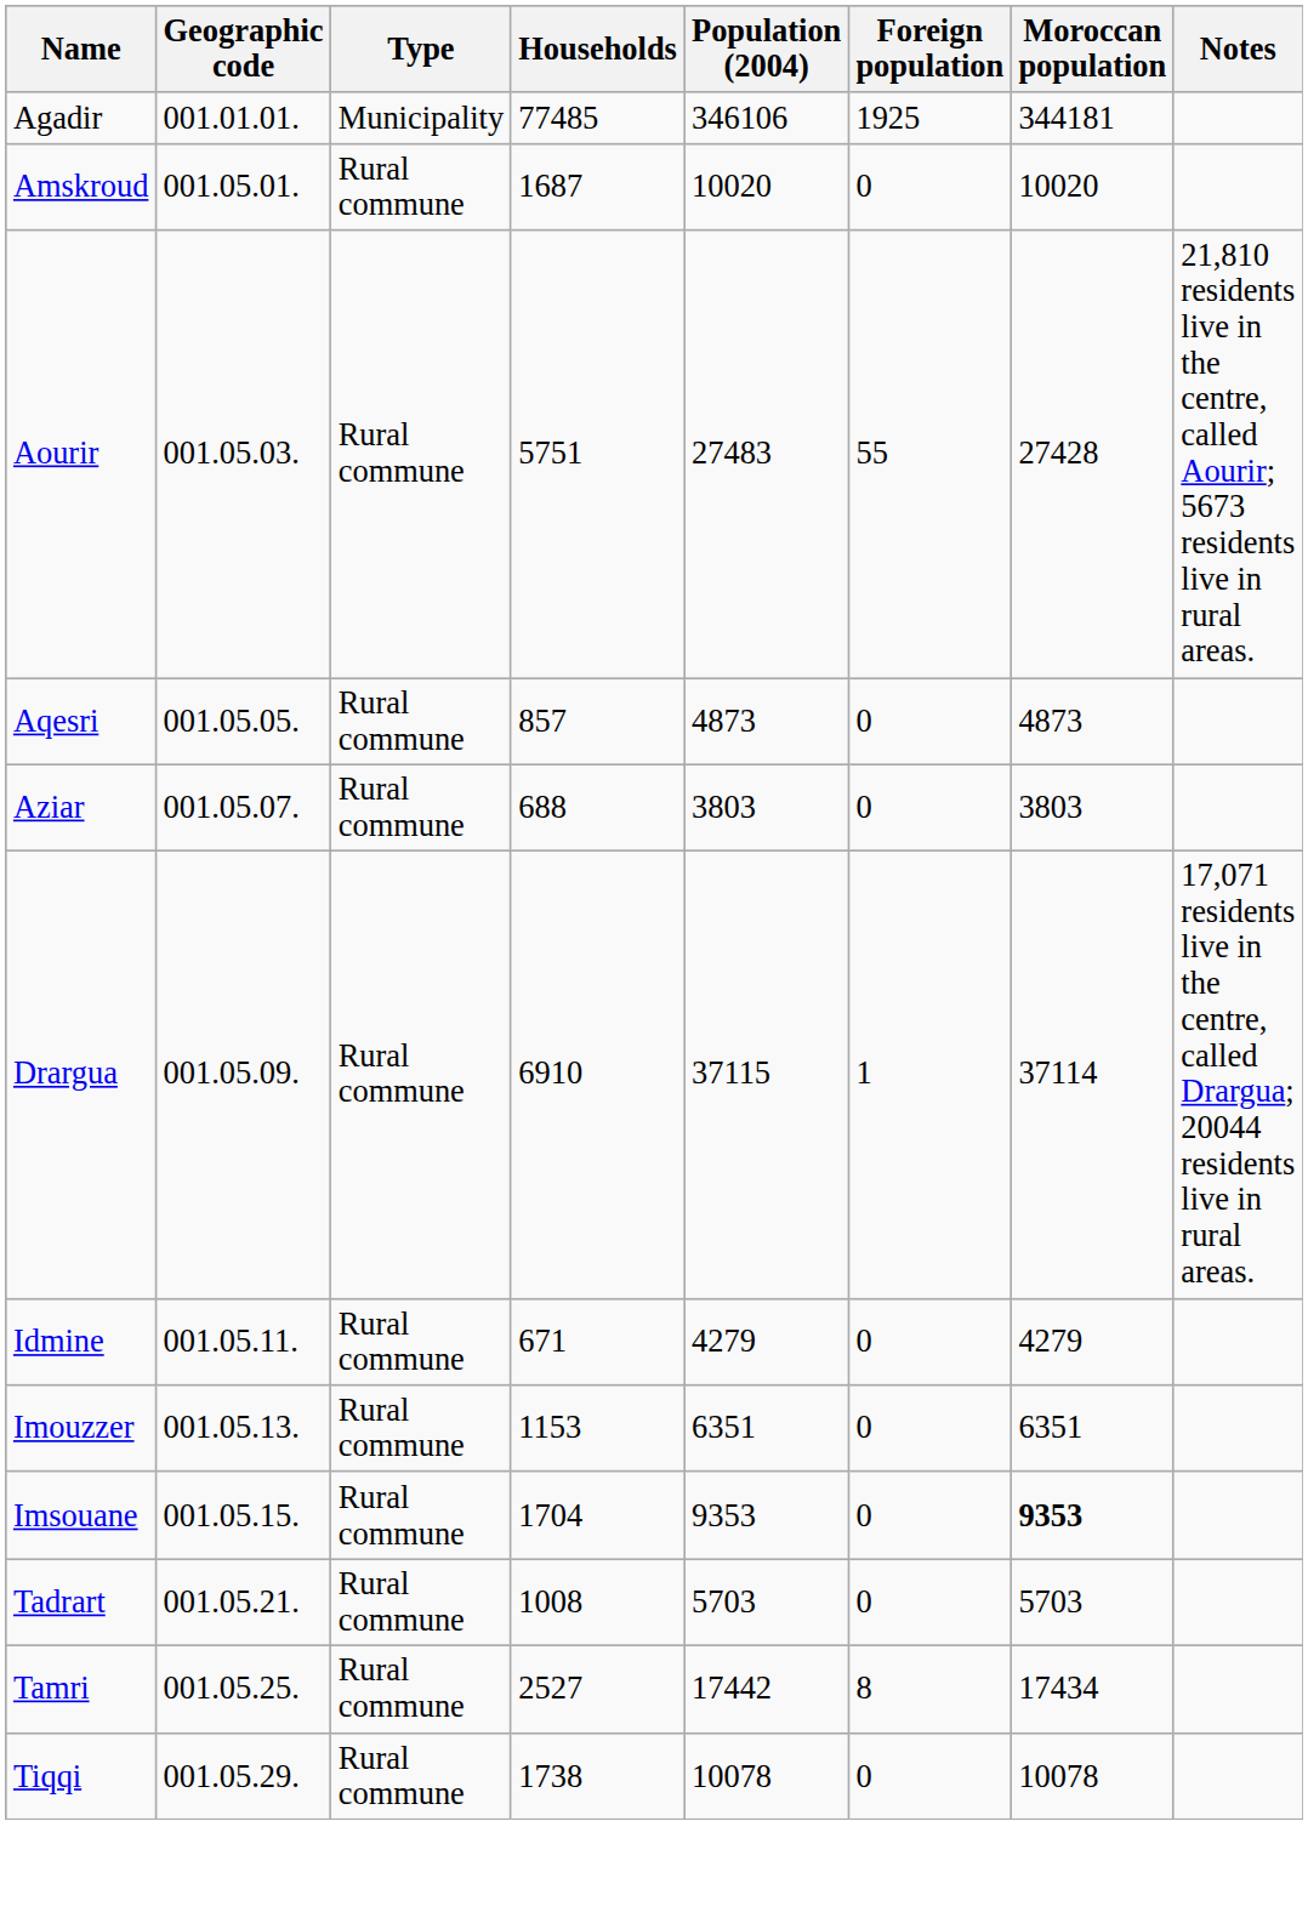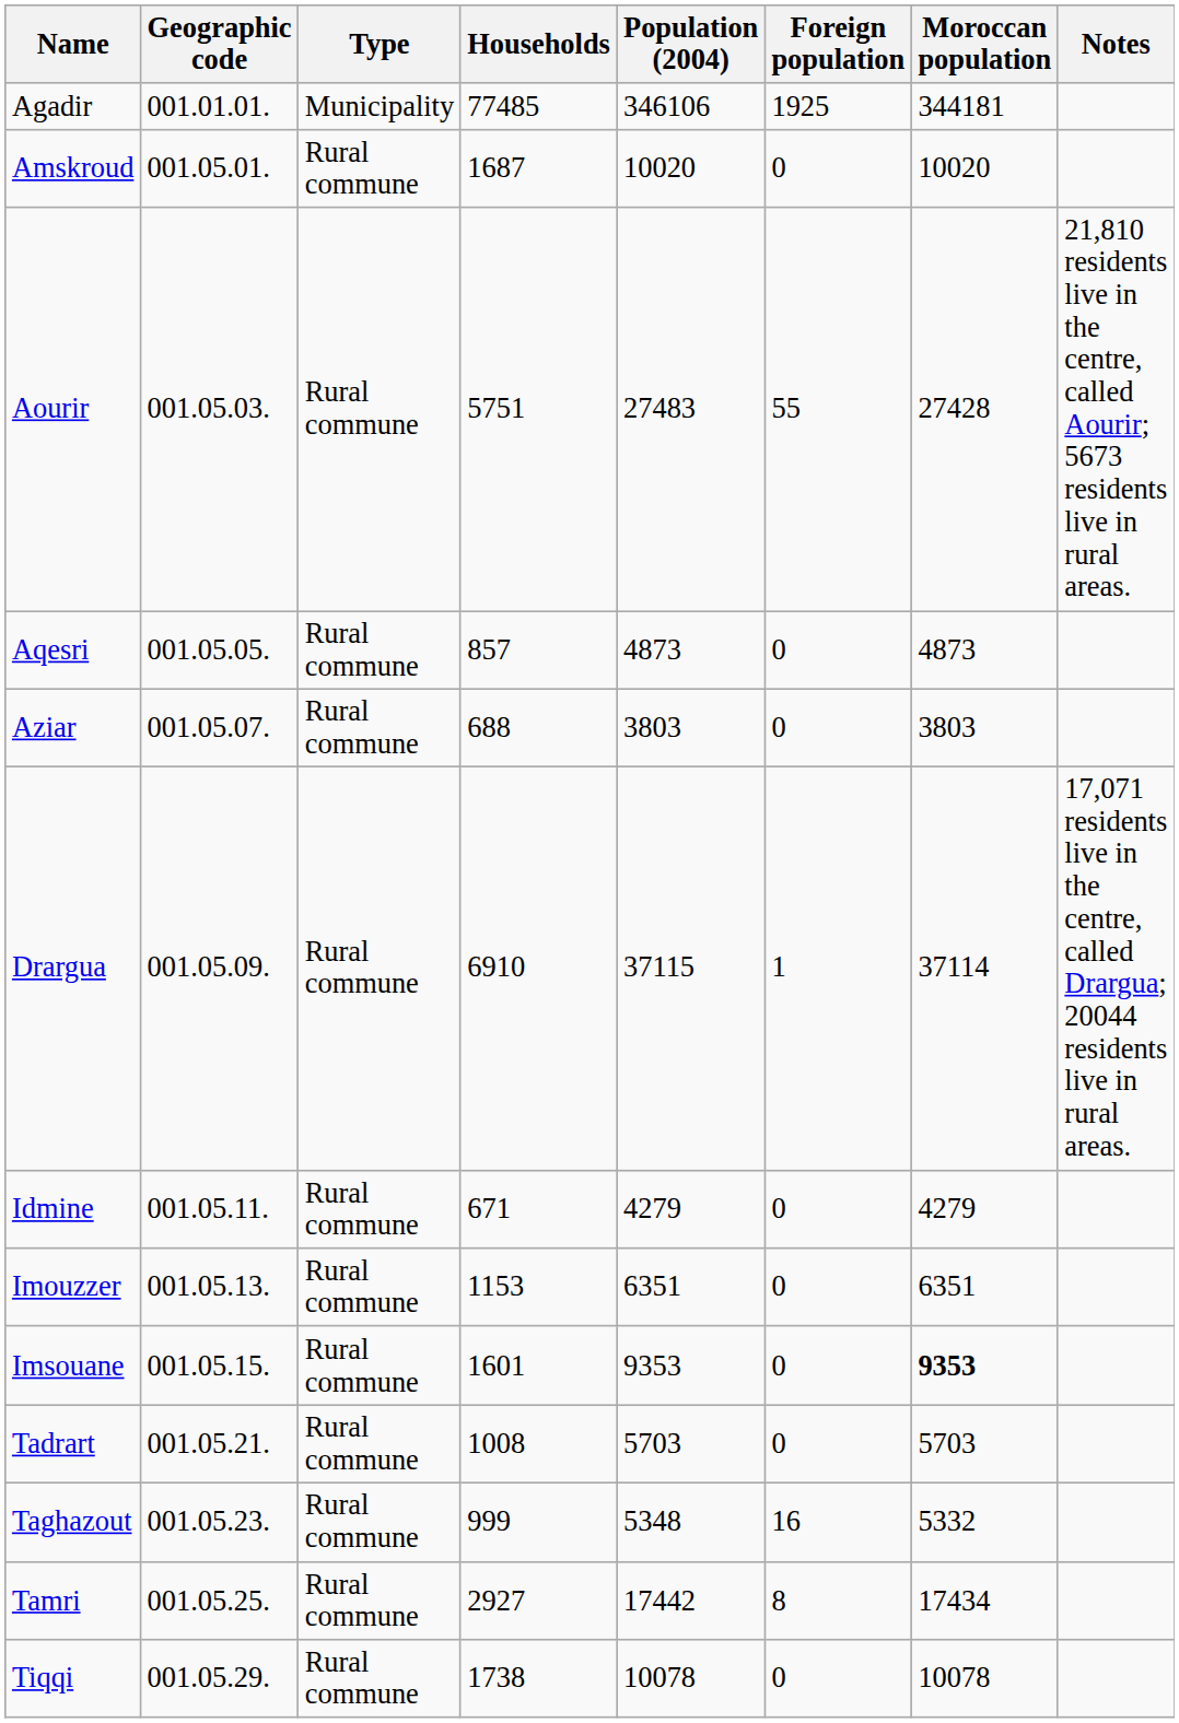Imsouane | Households: 1704 -> 1601
+ row: Taghazout | 001.05.23. | Rural commune | 999 | 5348 | 16 | 5332
Tamri | Households: 2527 -> 2927
